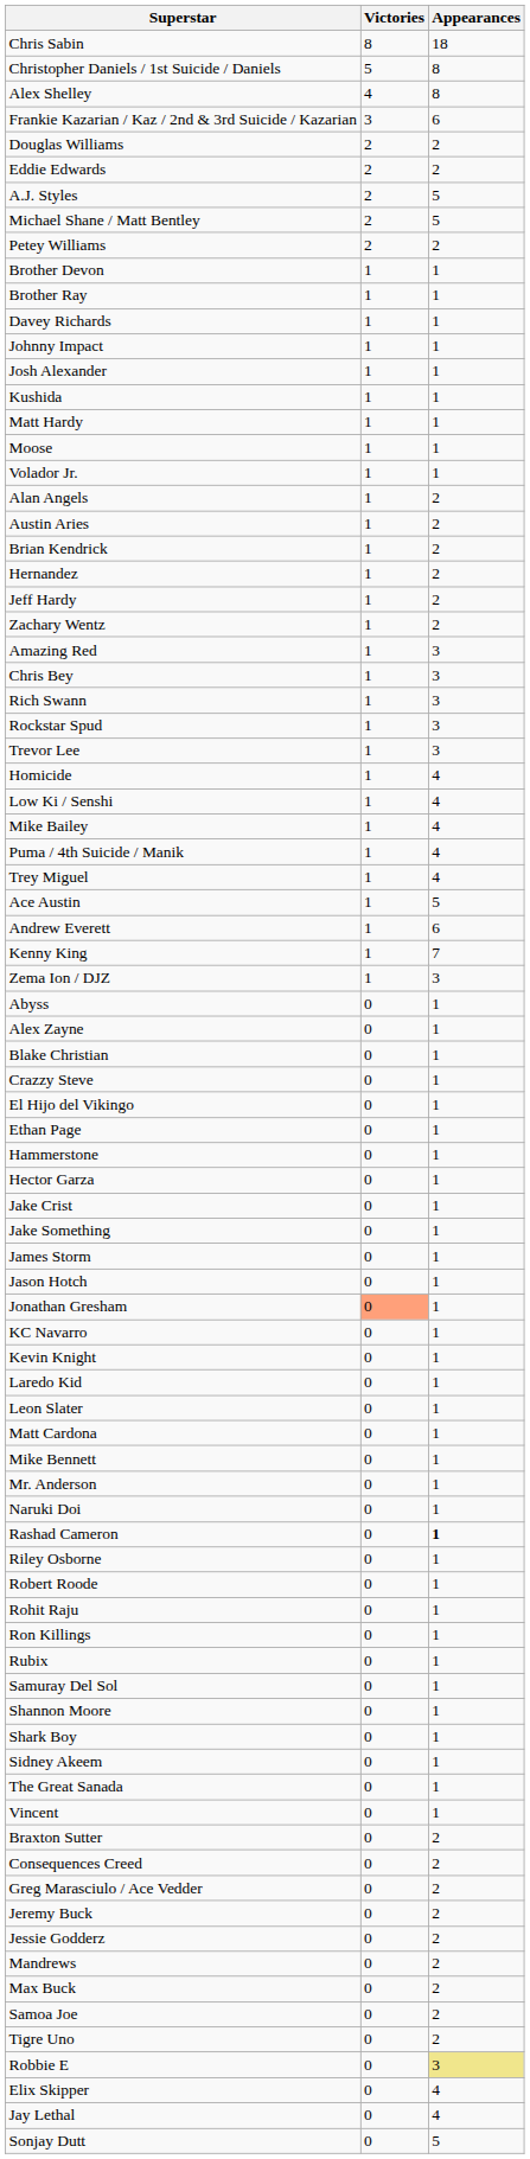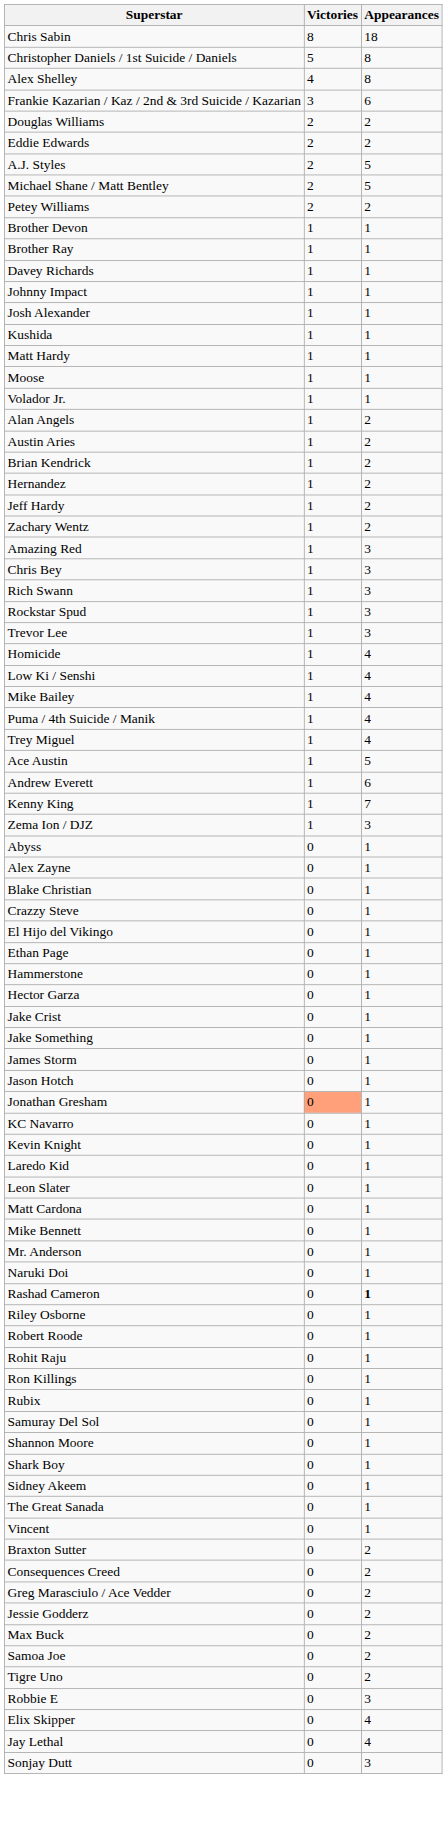- row: Jeremy Buck | 0 | 2
- row: Mandrews | 0 | 2
Robbie E | Appearances: khaki background -> no background
Sonjay Dutt | Appearances: 5 -> 3
